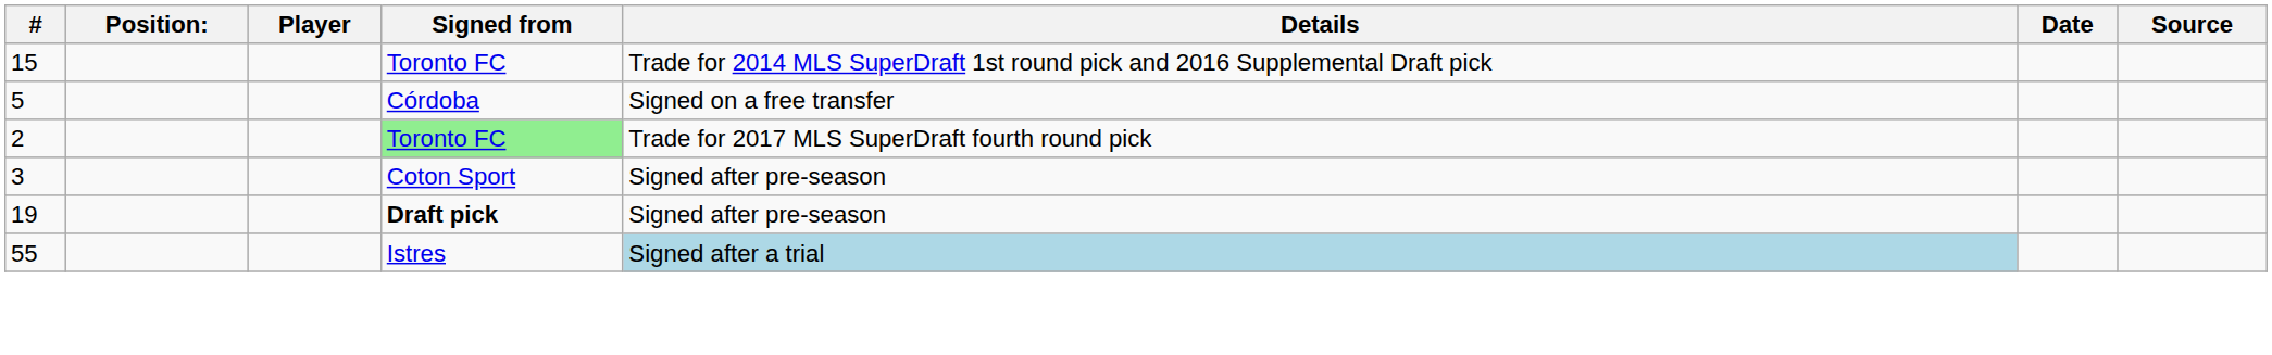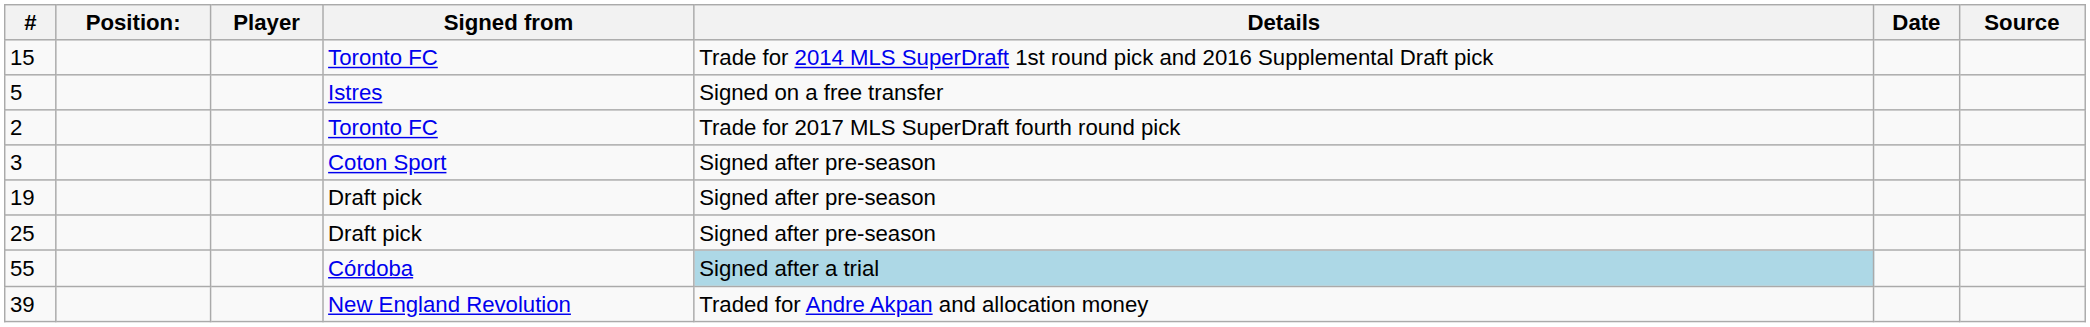5 | Signed from: Córdoba -> Istres
2 | Signed from: lightgreen background -> no background
19 | Signed from: bold -> normal
+ row: 25 | Draft pick | Signed after pre-season
55 | Signed from: Istres -> Córdoba
+ row: 39 | New England Revolution | Traded for Andre Akpan and allocation money
